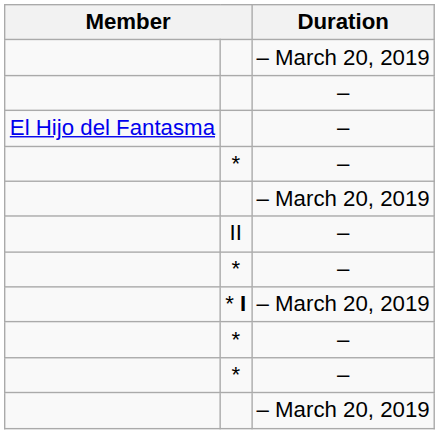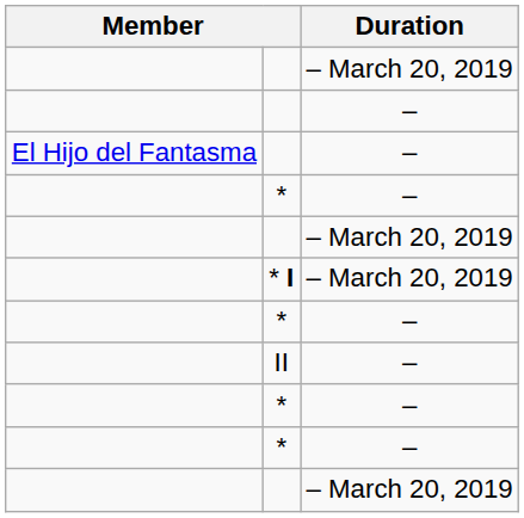rows swapped: II <-> * I
